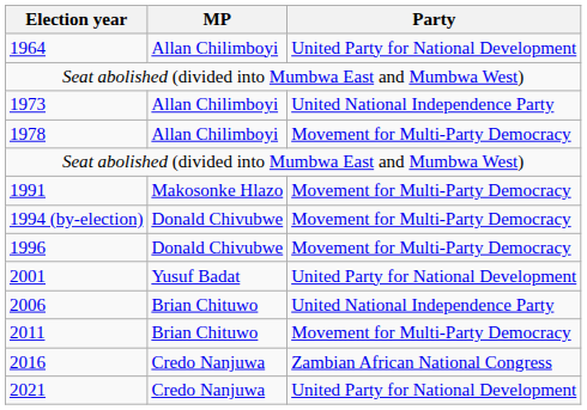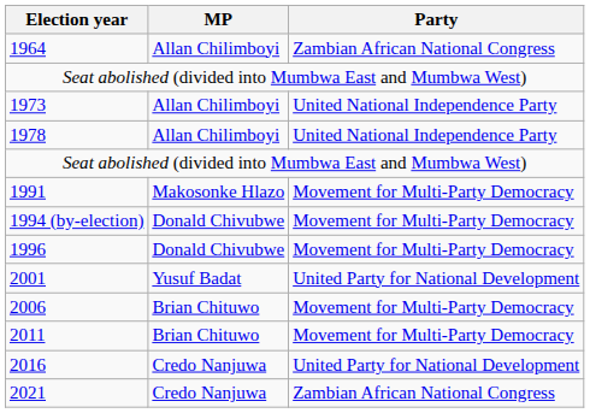1964 | Party: United Party for National Development -> Zambian African National Congress
1978 | Party: Movement for Multi-Party Democracy -> United National Independence Party
2006 | Party: United National Independence Party -> Movement for Multi-Party Democracy
2016 | Party: Zambian African National Congress -> United Party for National Development
2021 | Party: United Party for National Development -> Zambian African National Congress
